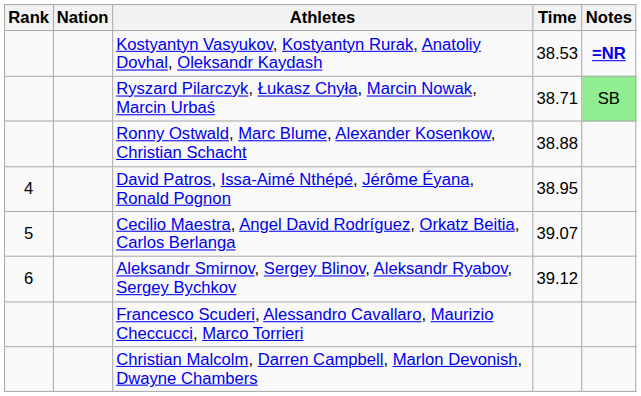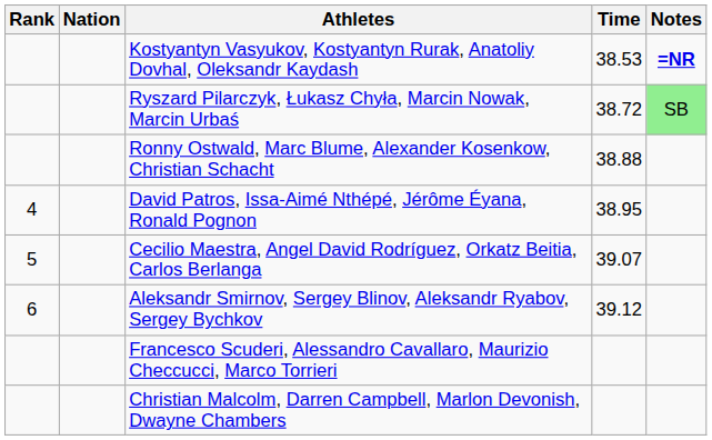Ryszard Pilarczyk, Łukasz Chyła, Marcin Nowak, Marcin Urbaś | Time: 38.71 -> 38.72
